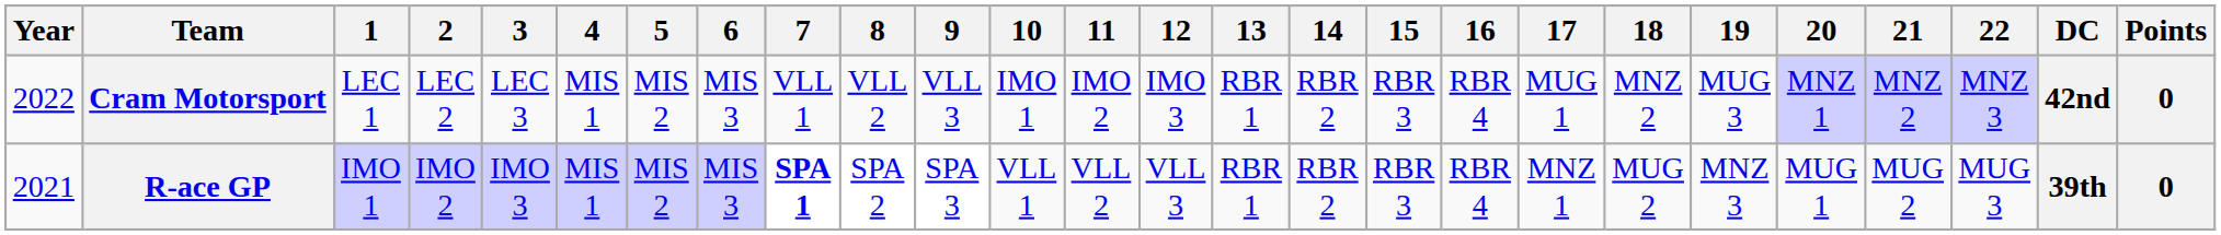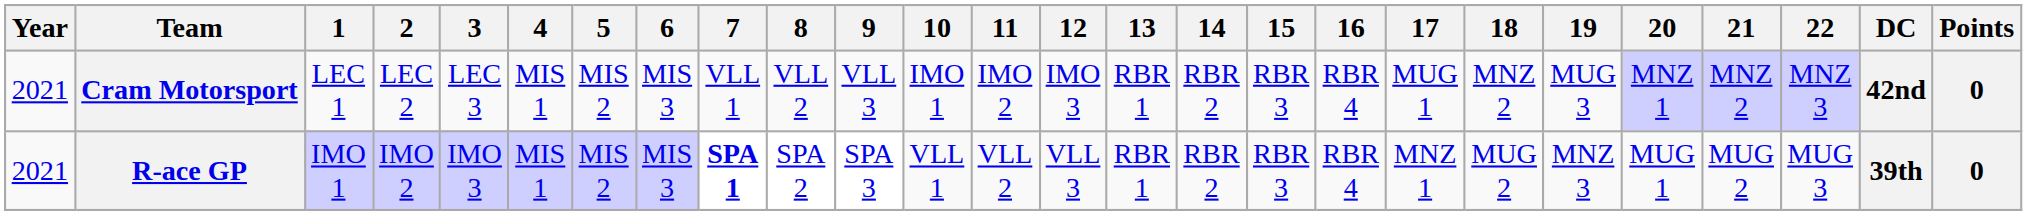Cram Motorsport | Year: 2022 -> 2021
